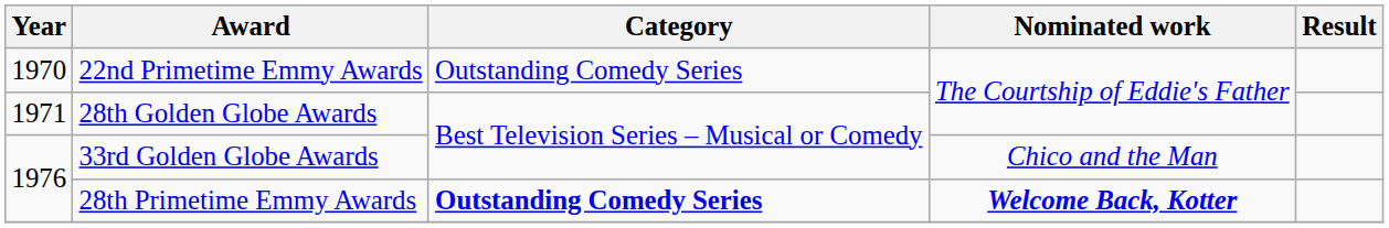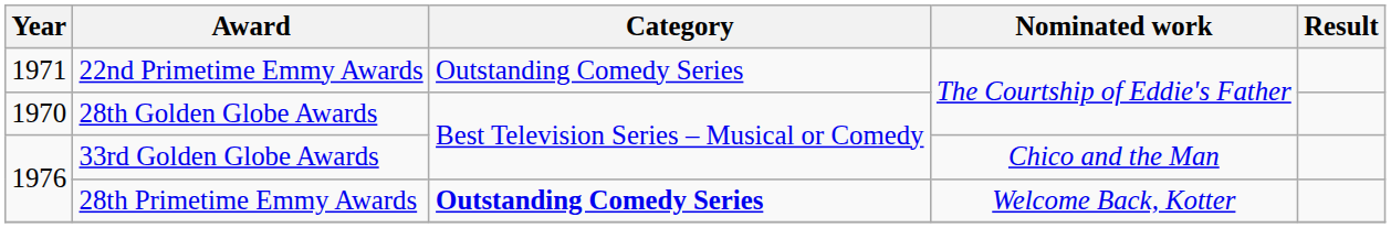22nd Primetime Emmy Awards | Year: 1970 -> 1971
28th Golden Globe Awards | Year: 1971 -> 1970
28th Primetime Emmy Awards | Nominated work: bold -> normal
